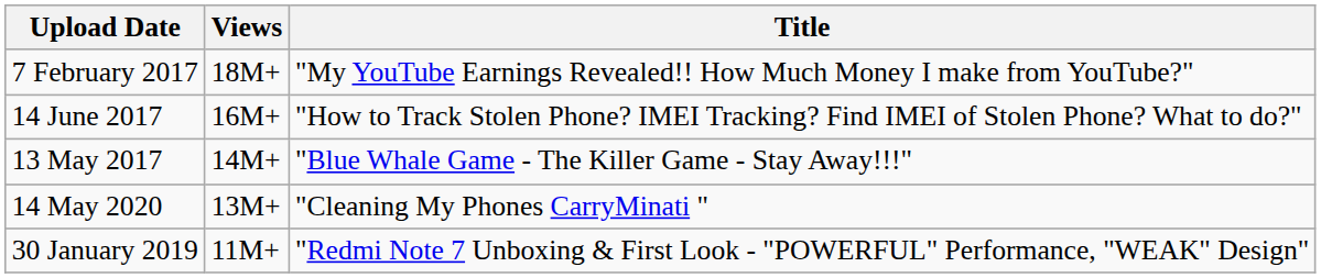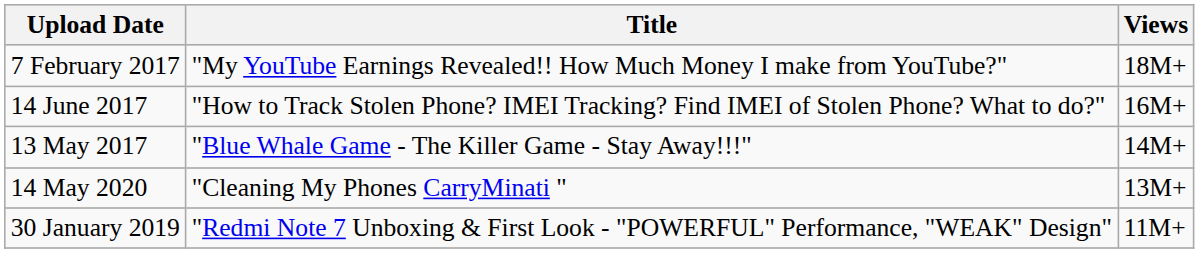columns swapped: Title <-> Views
